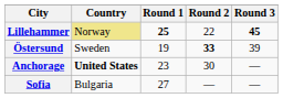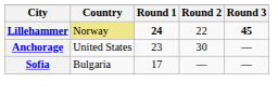Lillehammer | Round 1: 25 -> 24
- row: Östersund | Sweden | 19 | 33 | 39
Anchorage | Country: bold -> normal
Sofia | Round 1: 27 -> 17
